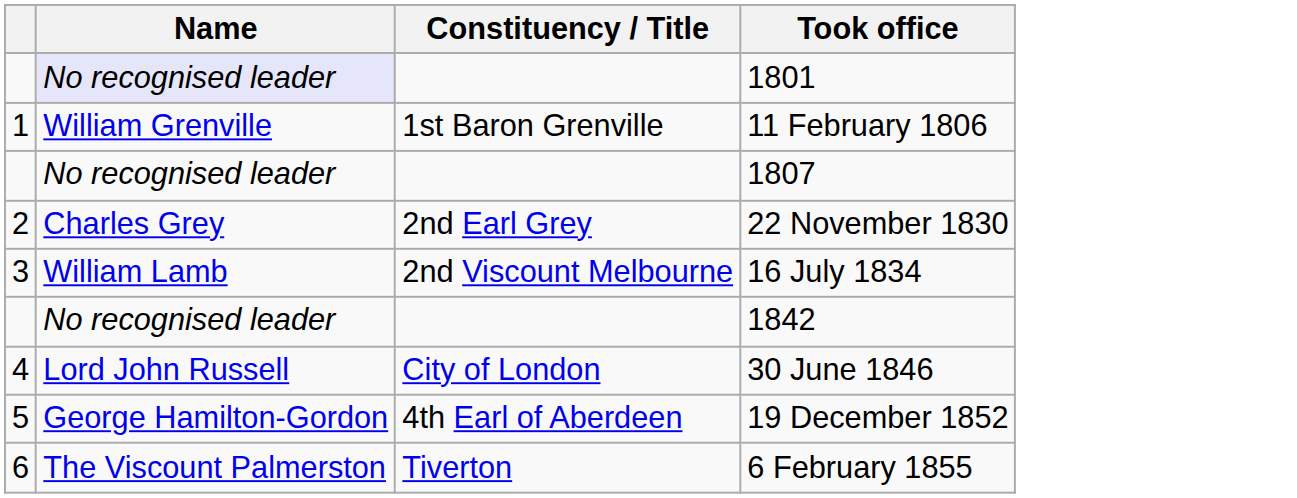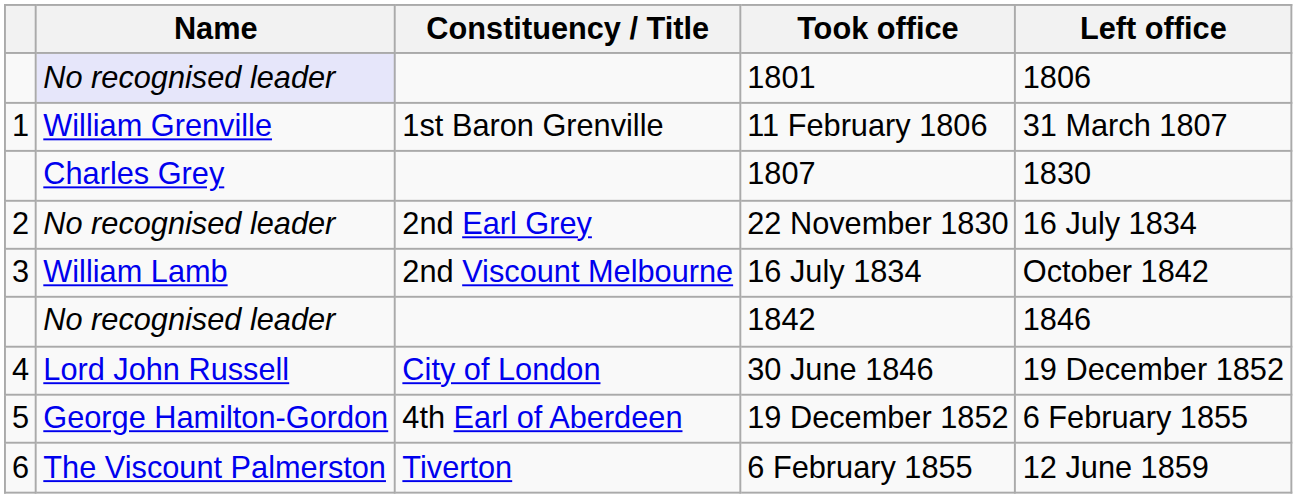+ column: Left office | 1806 | 31 March 1807 | 1830 | 16 July 1834 | October 1842 | 1846 | 19 December 1852 | 6 February 1855 | 12 June 1859
1807 | Name: No recognised leader -> Charles Grey
22 November 1830 | Name: Charles Grey -> No recognised leader
